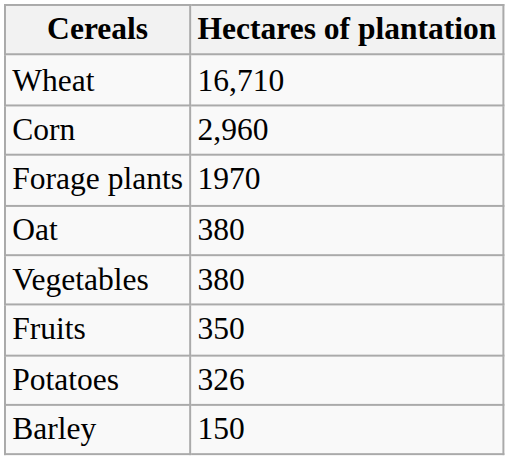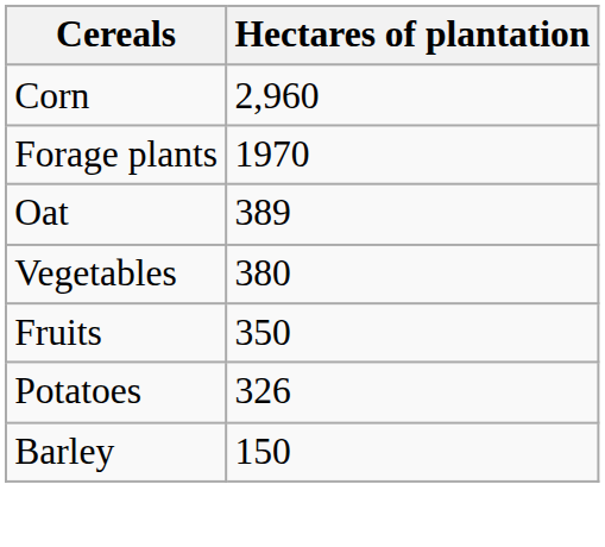- row: Wheat | 16,710
Oat | Hectares of plantation: 380 -> 389
